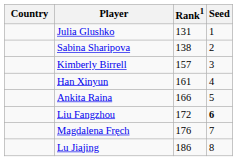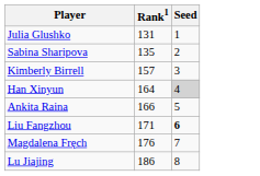- column: Country
Sabina Sharipova | Rank1: 138 -> 135
Han Xinyun | Rank1: 161 -> 164
Han Xinyun | Seed: no background -> lightgrey background
Liu Fangzhou | Rank1: 172 -> 171
